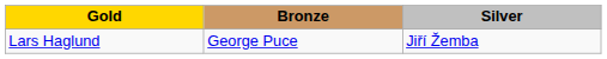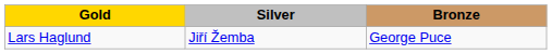columns swapped: Silver <-> Bronze
